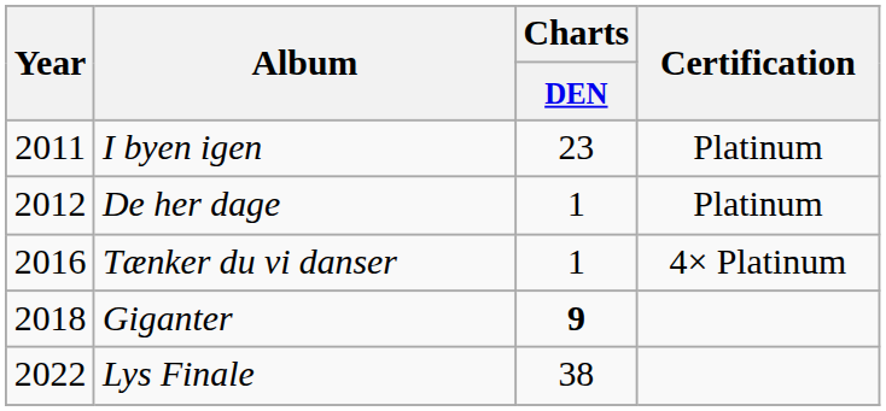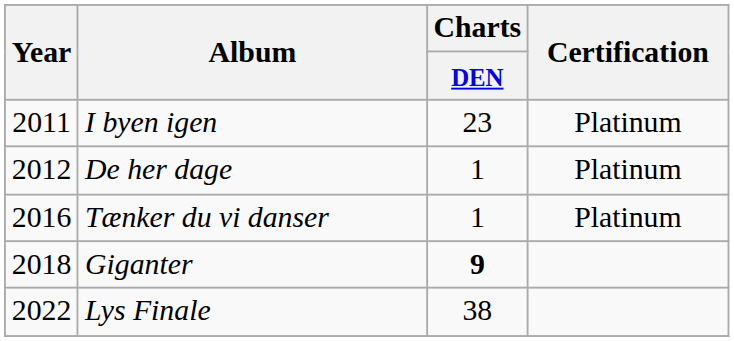Tænker du vi danser | Certification: 4× Platinum -> Platinum
